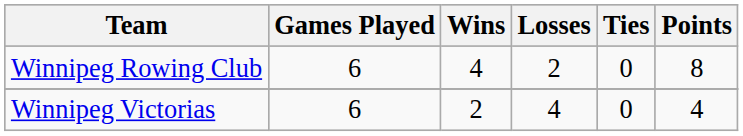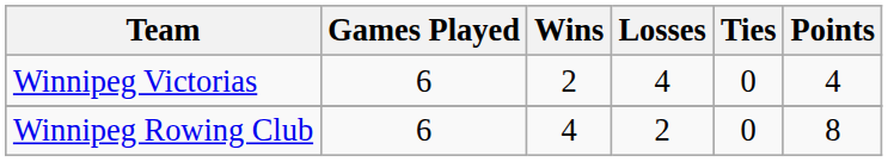rows swapped: Winnipeg Rowing Club <-> Winnipeg Victorias
